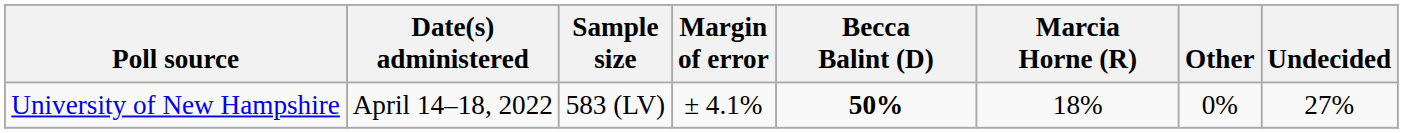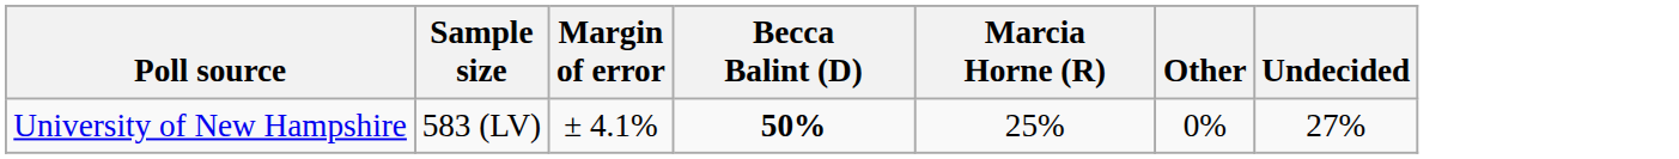- column: Date(s) administered | April 14–18, 2022
University of New Hampshire | Marcia Horne (R): 18% -> 25%
